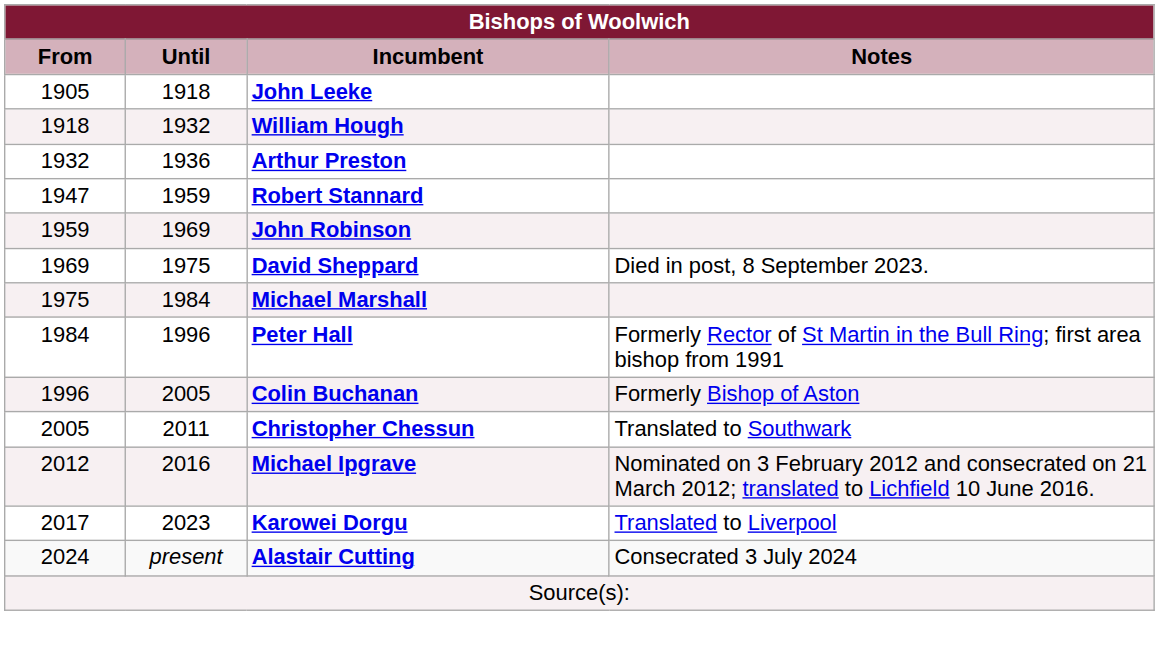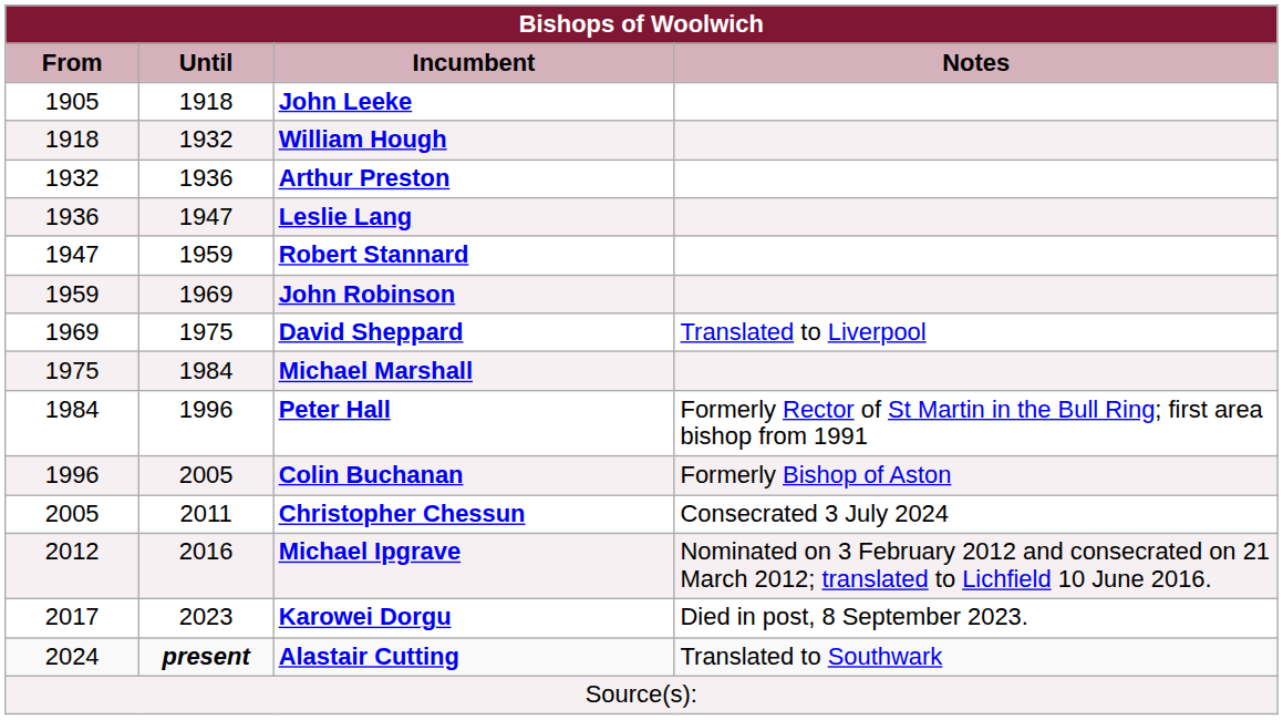+ row: 1936 | 1947 | Leslie Lang
David Sheppard | Notes: Died in post, 8 September 2023. -> Translated to Liverpool
Christopher Chessun | Notes: Translated to Southwark -> Consecrated 3 July 2024
Karowei Dorgu | Notes: Translated to Liverpool -> Died in post, 8 September 2023.
Alastair Cutting | Until: normal -> bold
Alastair Cutting | Notes: Consecrated 3 July 2024 -> Translated to Southwark
